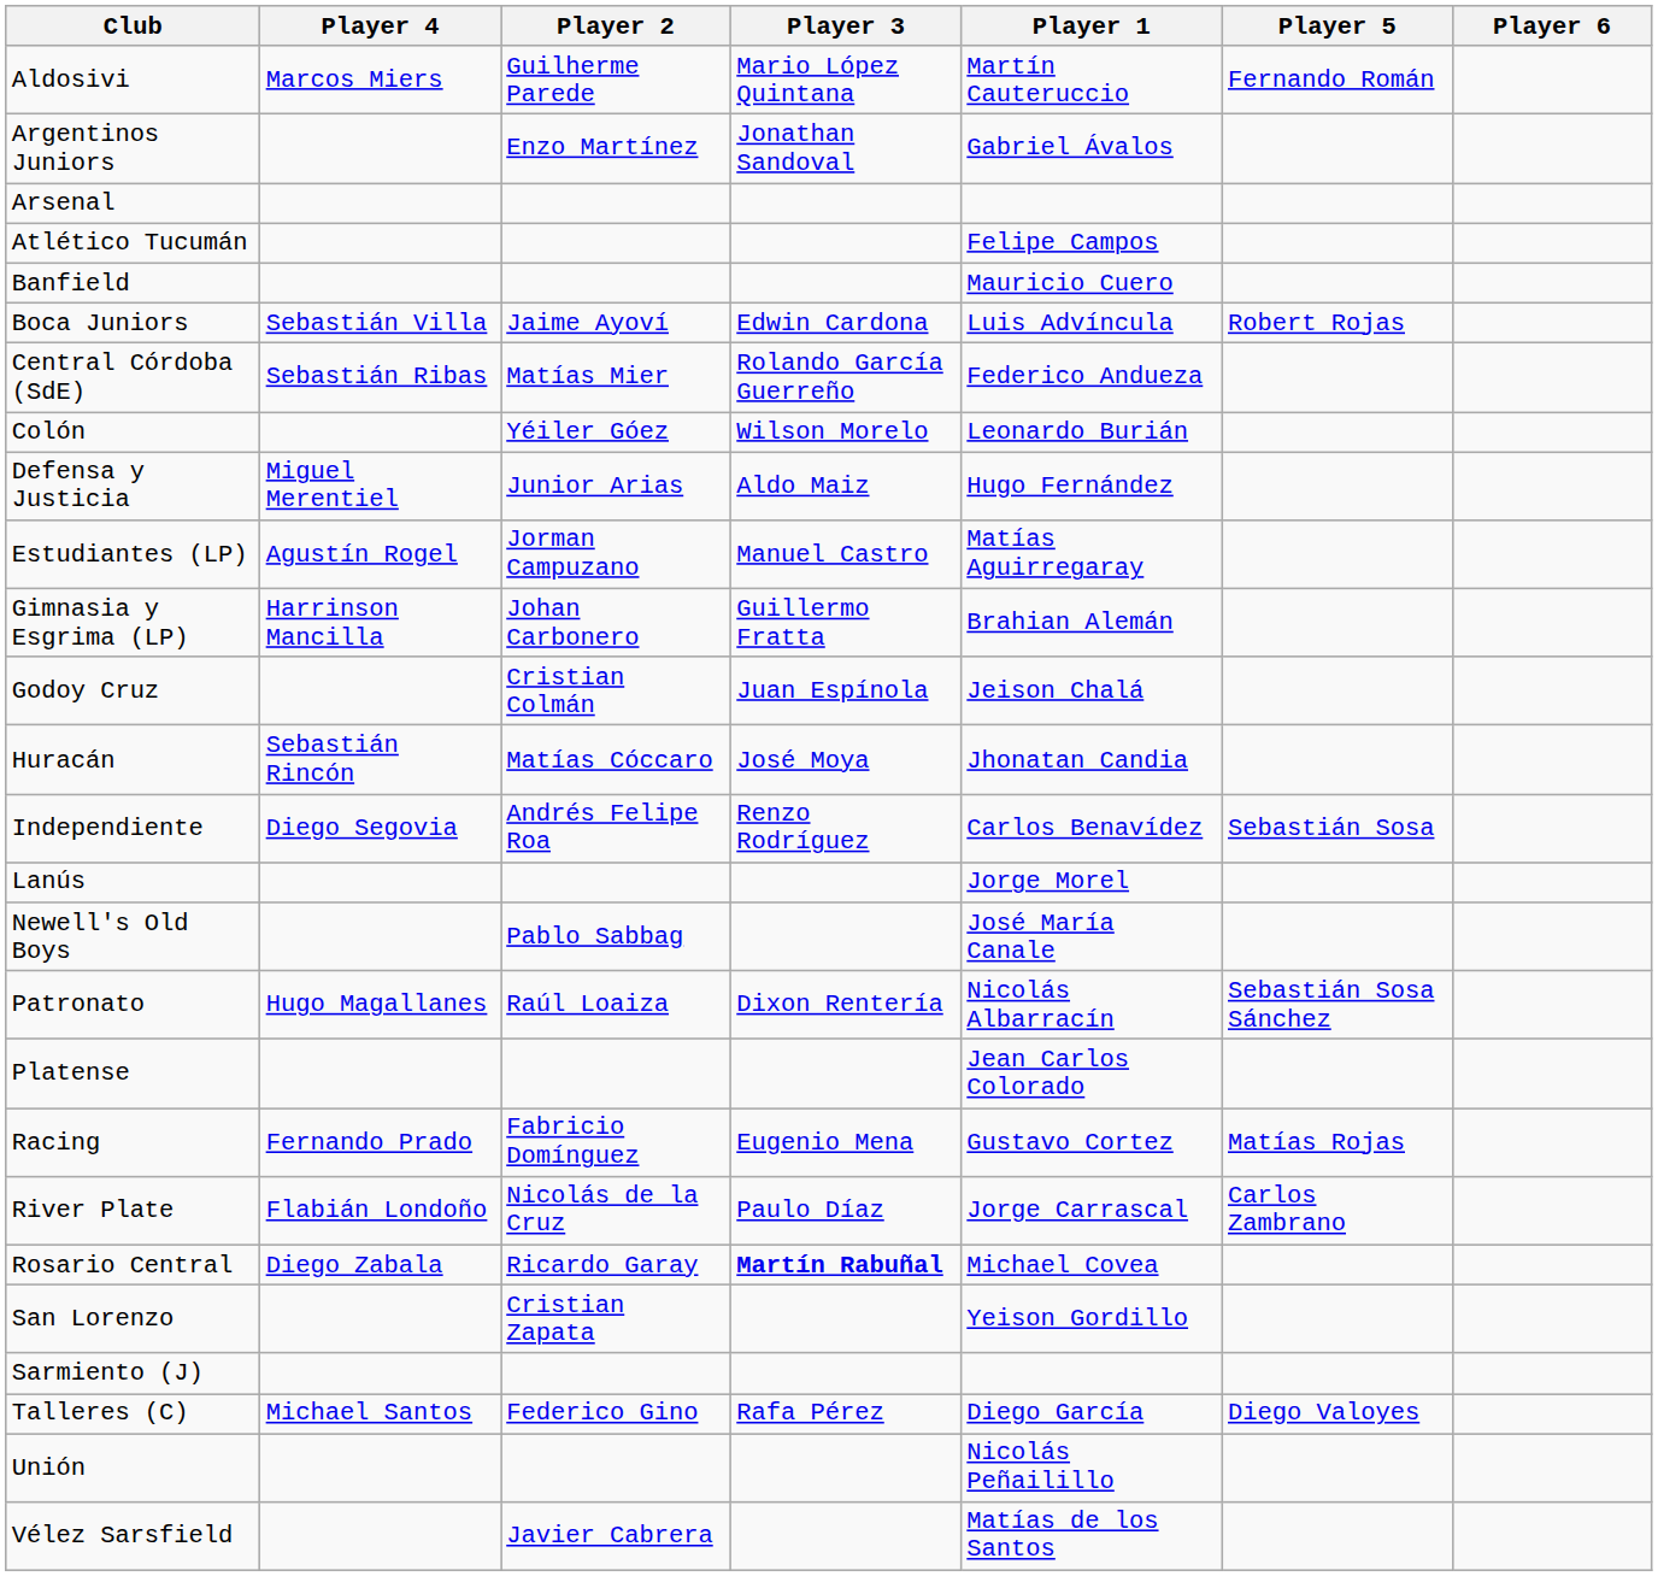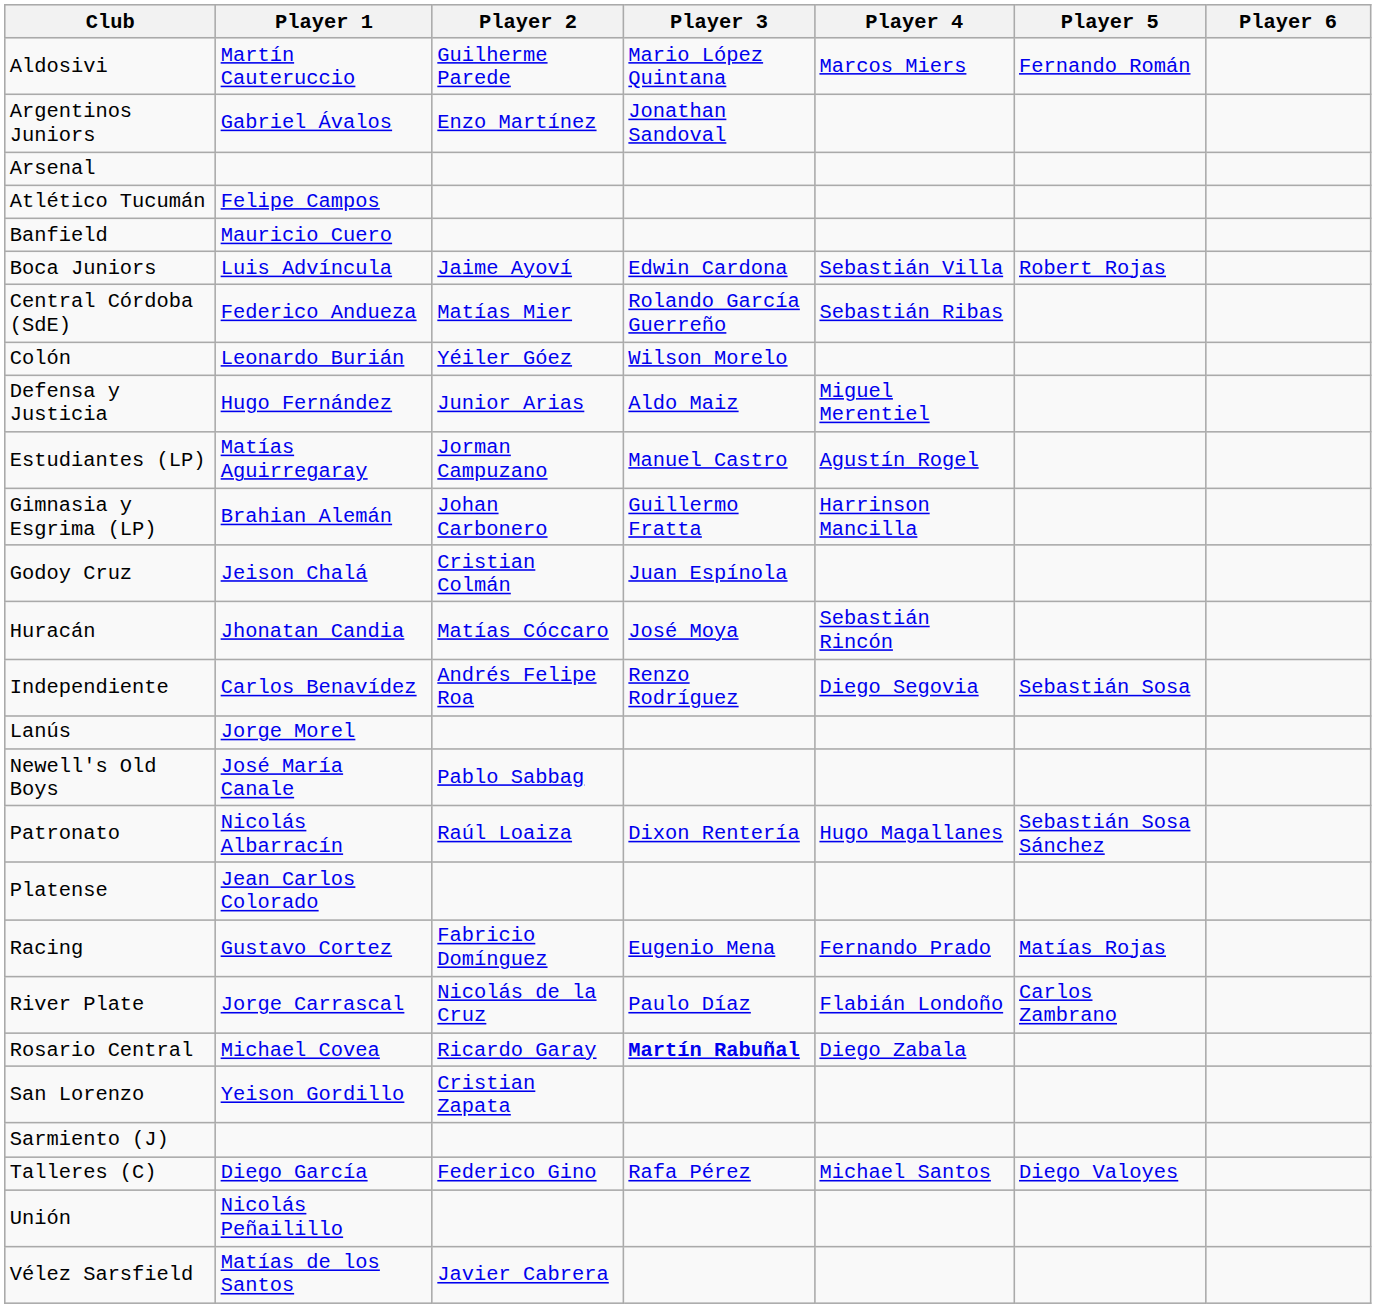columns swapped: Player 1 <-> Player 4
